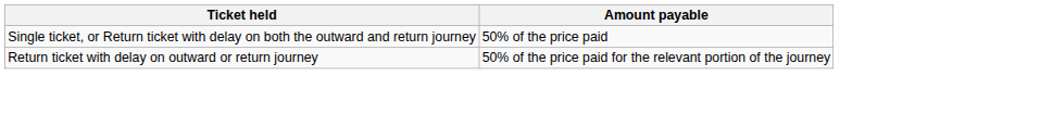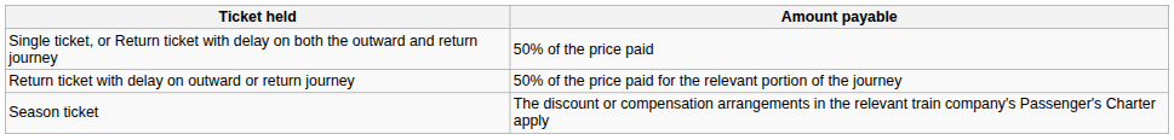+ row: Season ticket | The discount or compensation arrangements in the relevant train company's Passenger's Charter apply
